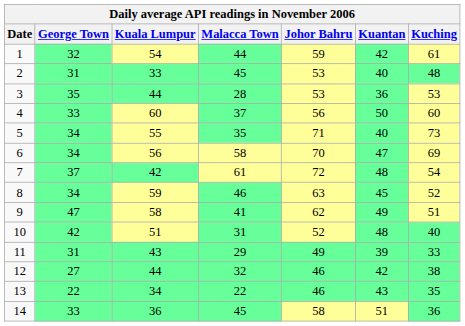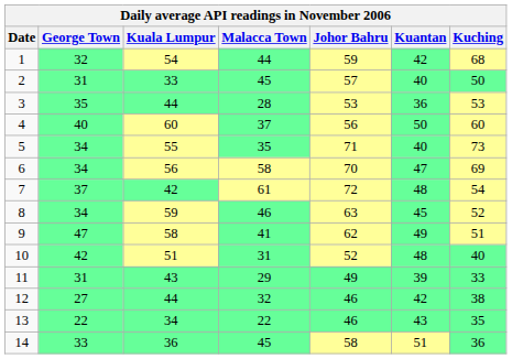1 | Kuching: 61 -> 68
2 | Johor Bahru: 53 -> 57
2 | Kuching: 48 -> 50
4 | George Town: 33 -> 40
